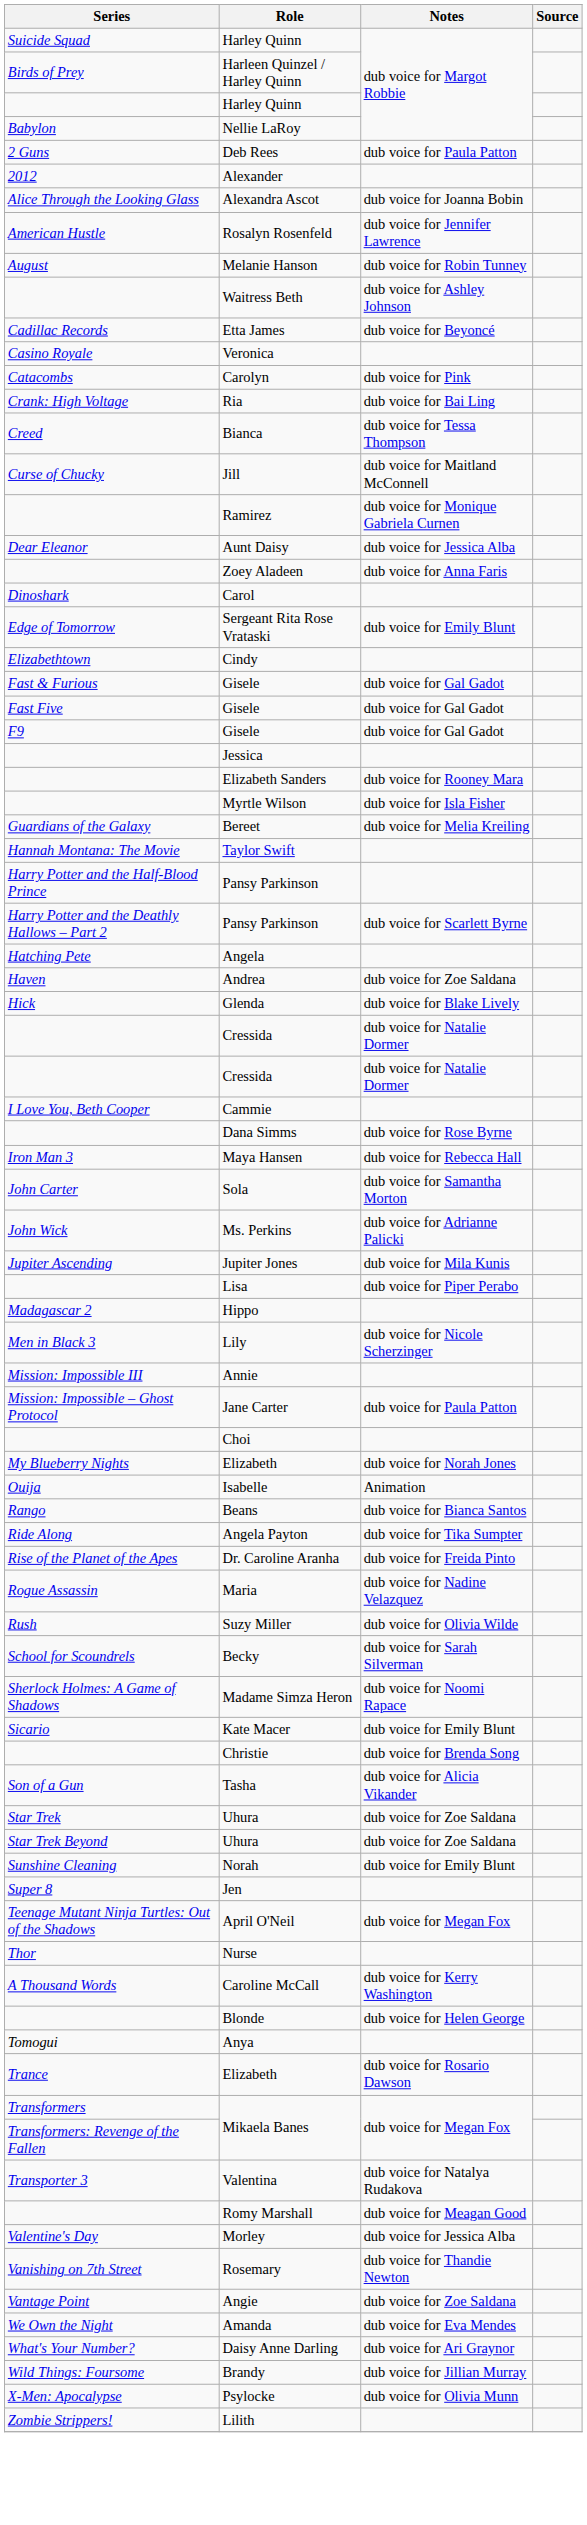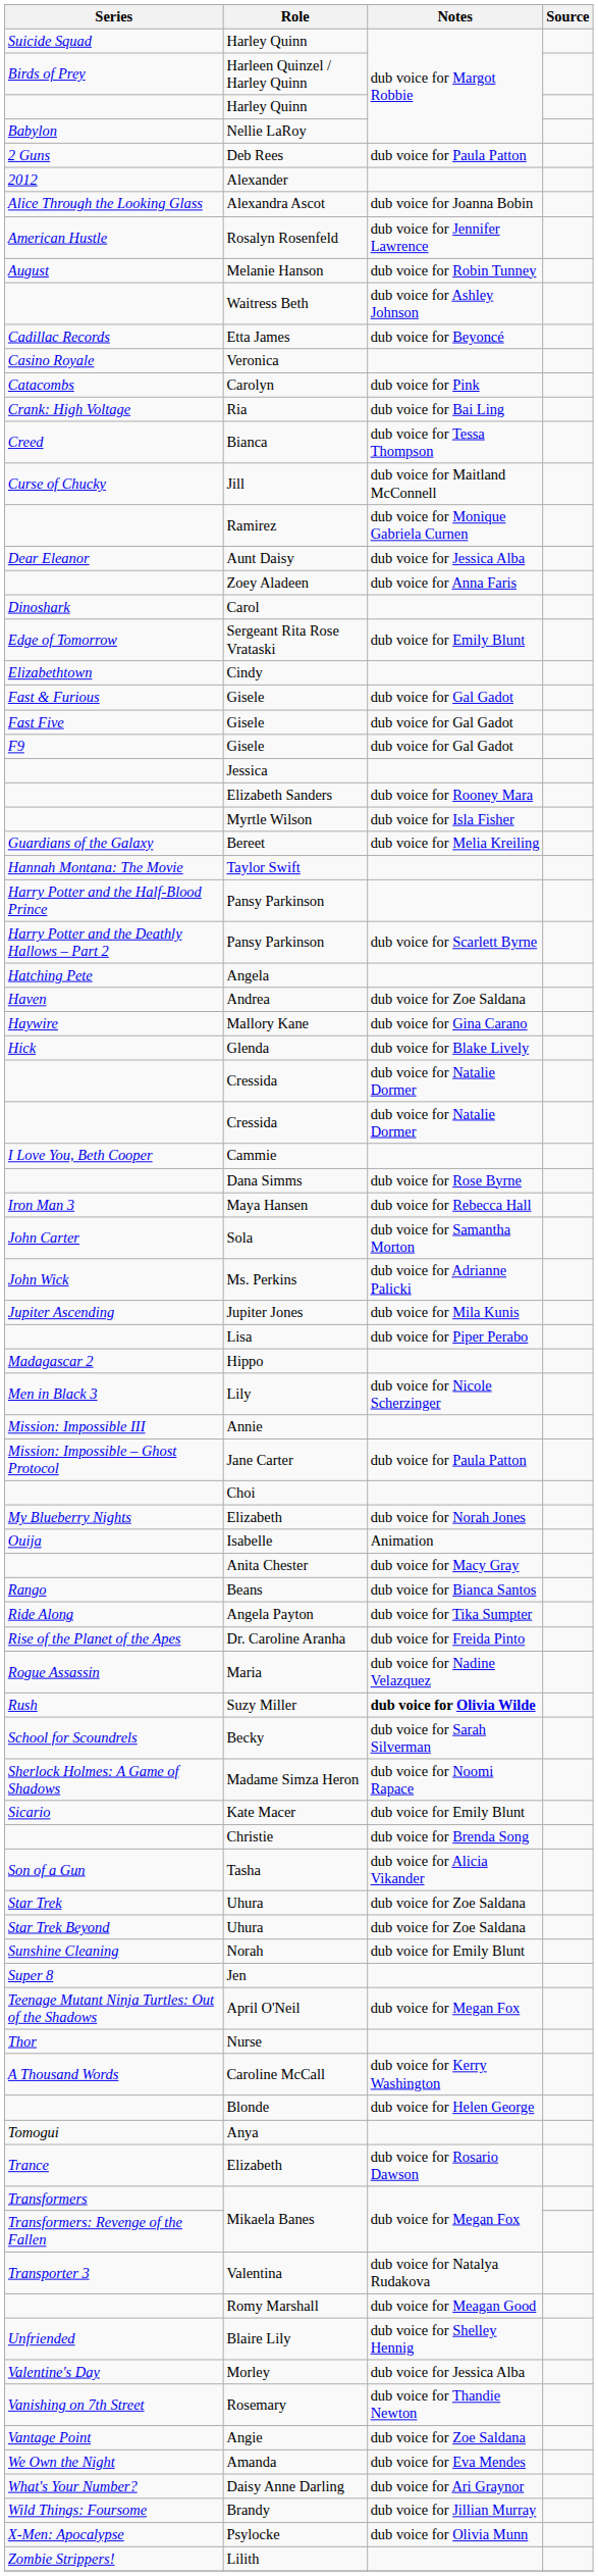+ row: Haywire | Mallory Kane | dub voice for Gina Carano
+ row: Anita Chester | dub voice for Macy Gray
Suzy Miller | Notes: normal -> bold
+ row: Unfriended | Blaire Lily | dub voice for Shelley Hennig
